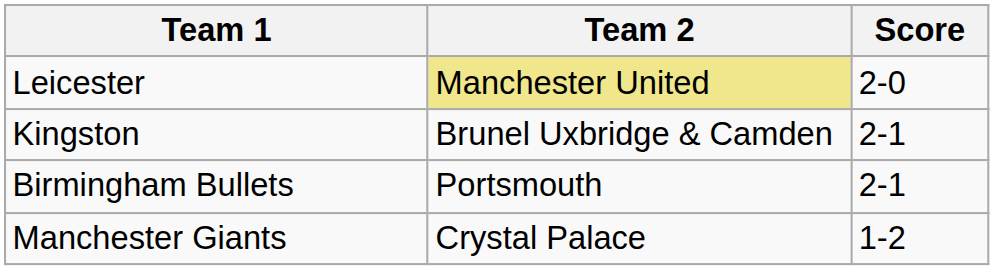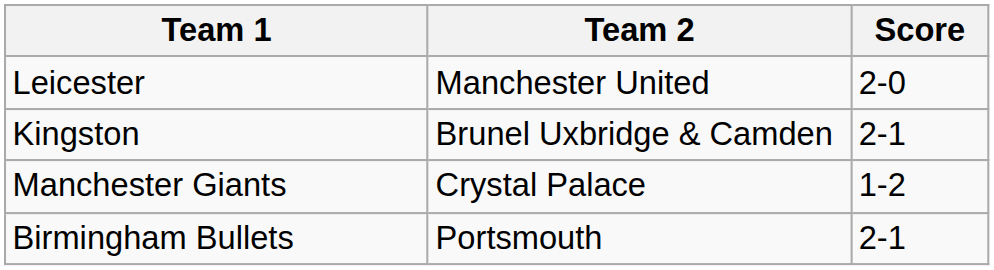Leicester | Team 2: khaki background -> no background
rows swapped: Manchester Giants <-> Birmingham Bullets
